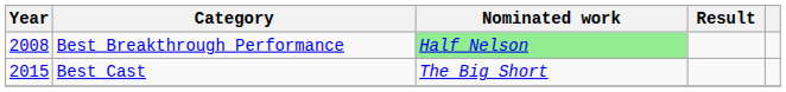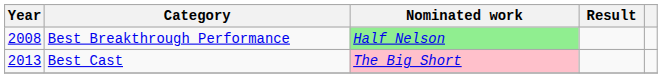Best Cast | Year: 2015 -> 2013
Best Cast | Nominated work: no background -> pink background
